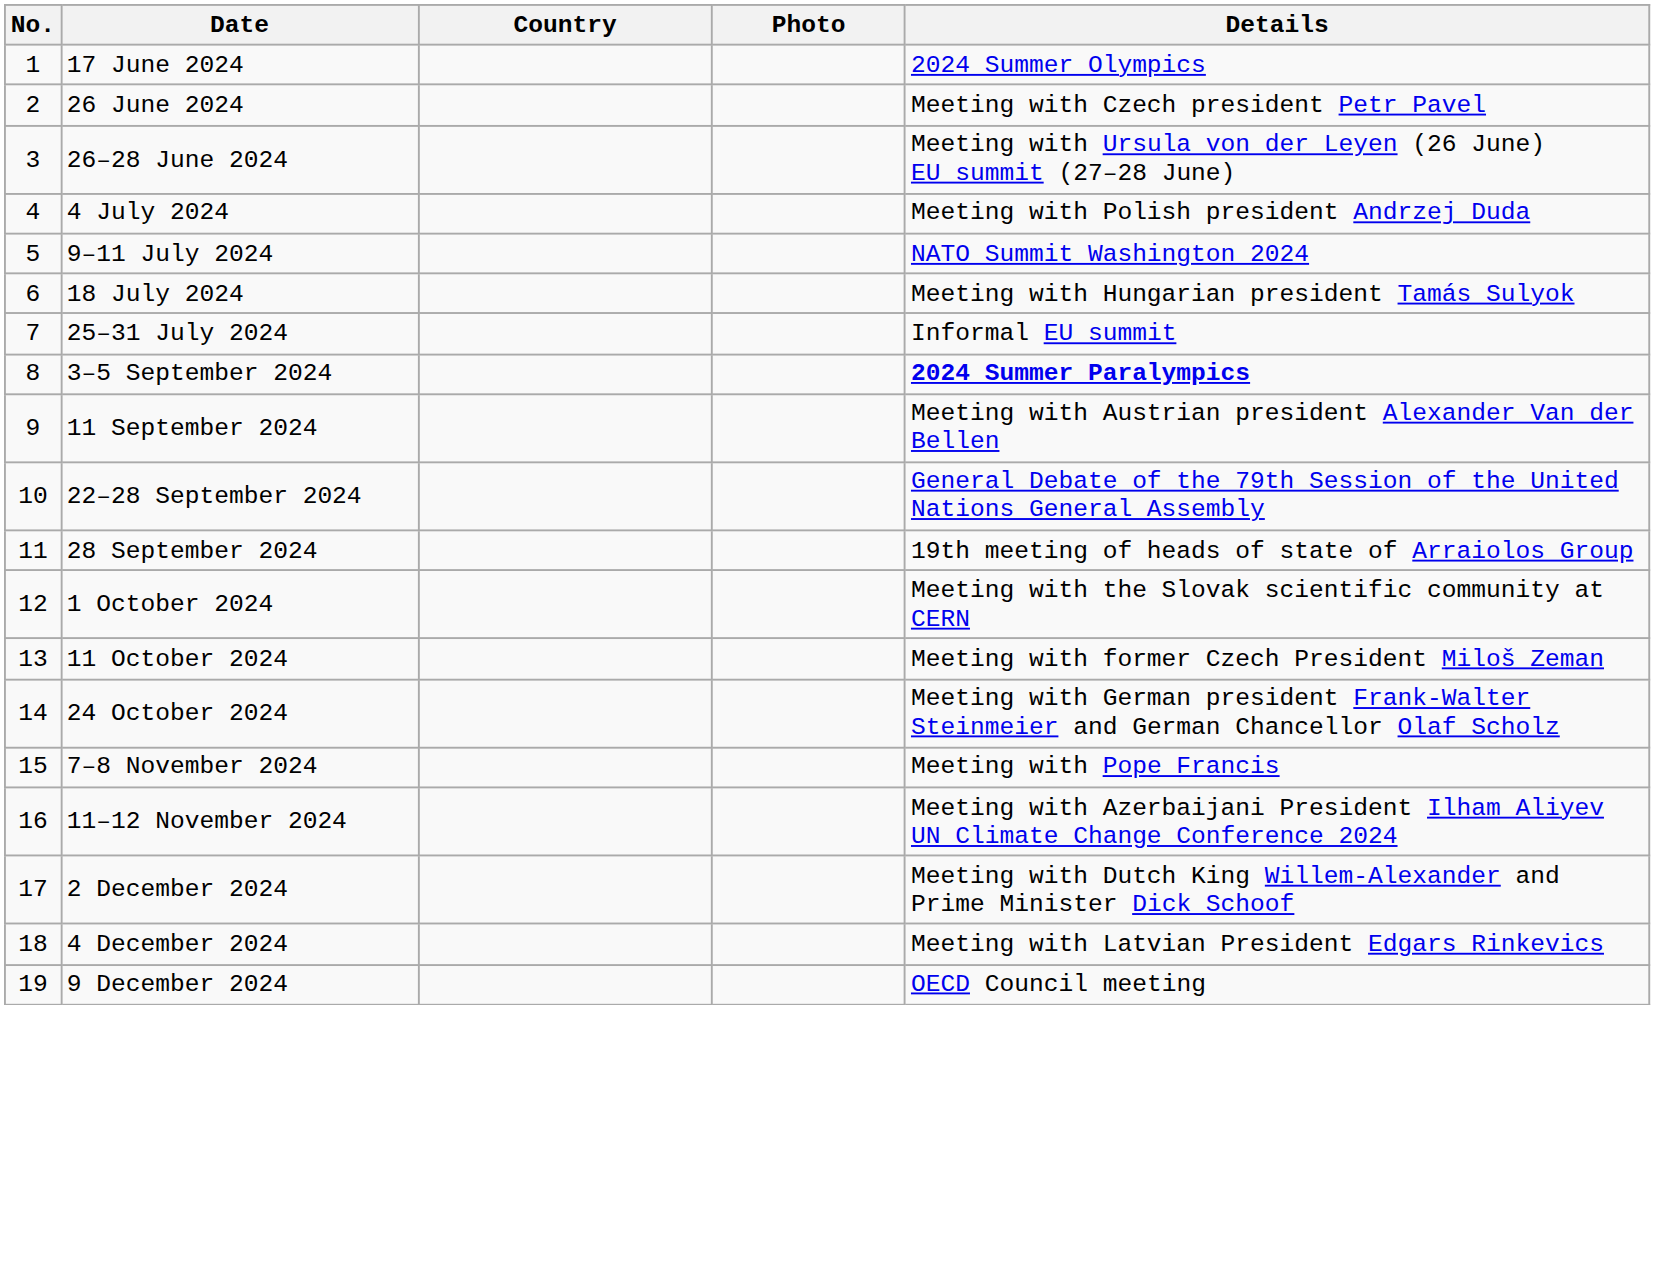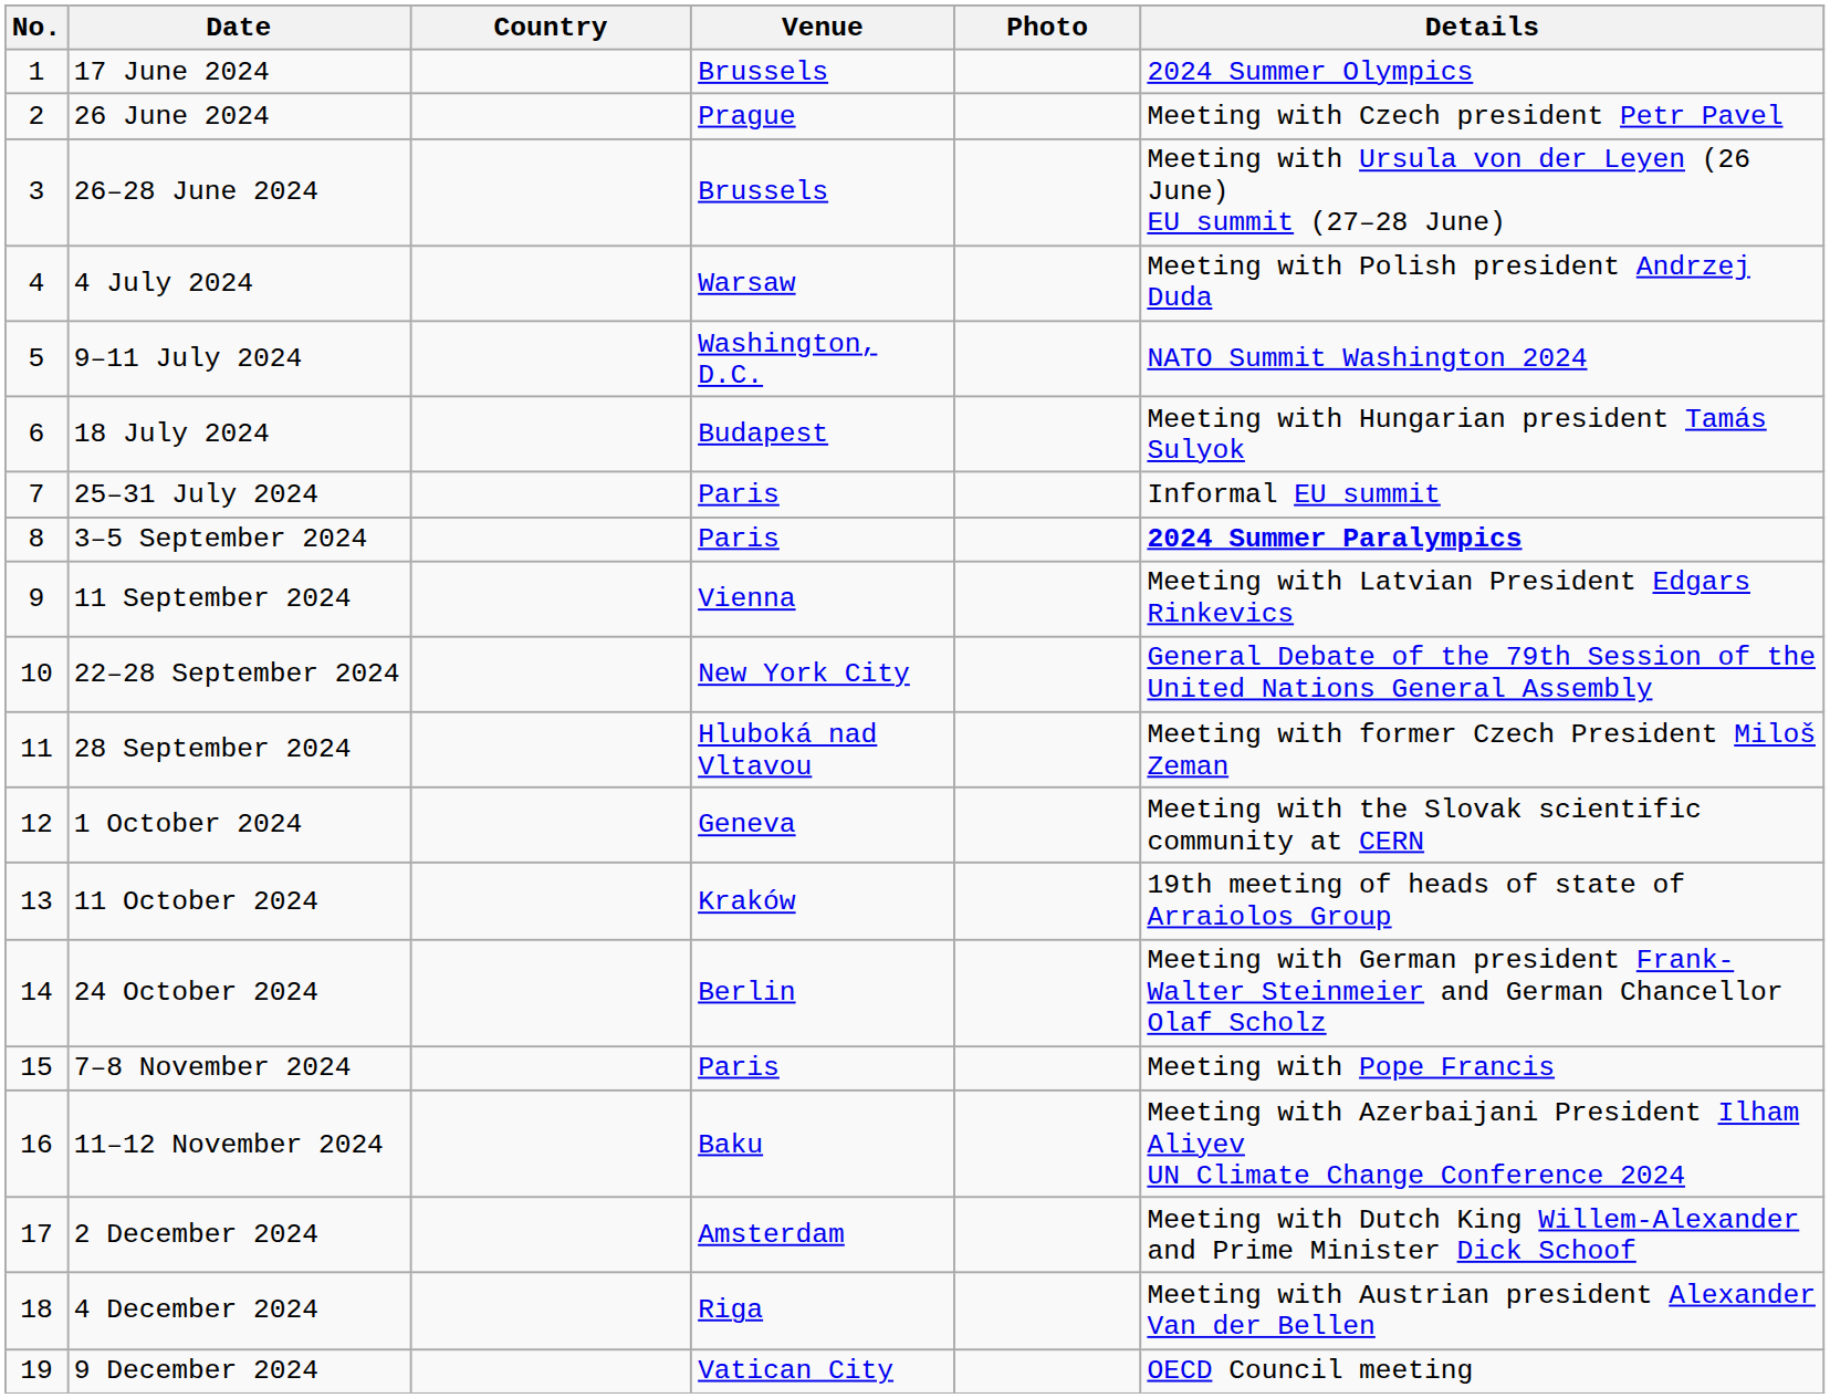+ column: Venue | Brussels | Prague | Brussels | Warsaw | Washington, D.C. | Budapest | Paris | Paris | Vienna | New York City | Hluboká nad Vltavou | Geneva | Kraków | Berlin | Paris | Baku | Amsterdam | Riga | Vatican City
11 September 2024 | Details: Meeting with Austrian president Alexander Van der Bellen -> Meeting with Latvian President Edgars Rinkevics
28 September 2024 | Details: 19th meeting of heads of state of Arraiolos Group -> Meeting with former Czech President Miloš Zeman
11 October 2024 | Details: Meeting with former Czech President Miloš Zeman -> 19th meeting of heads of state of Arraiolos Group
4 December 2024 | Details: Meeting with Latvian President Edgars Rinkevics -> Meeting with Austrian president Alexander Van der Bellen
